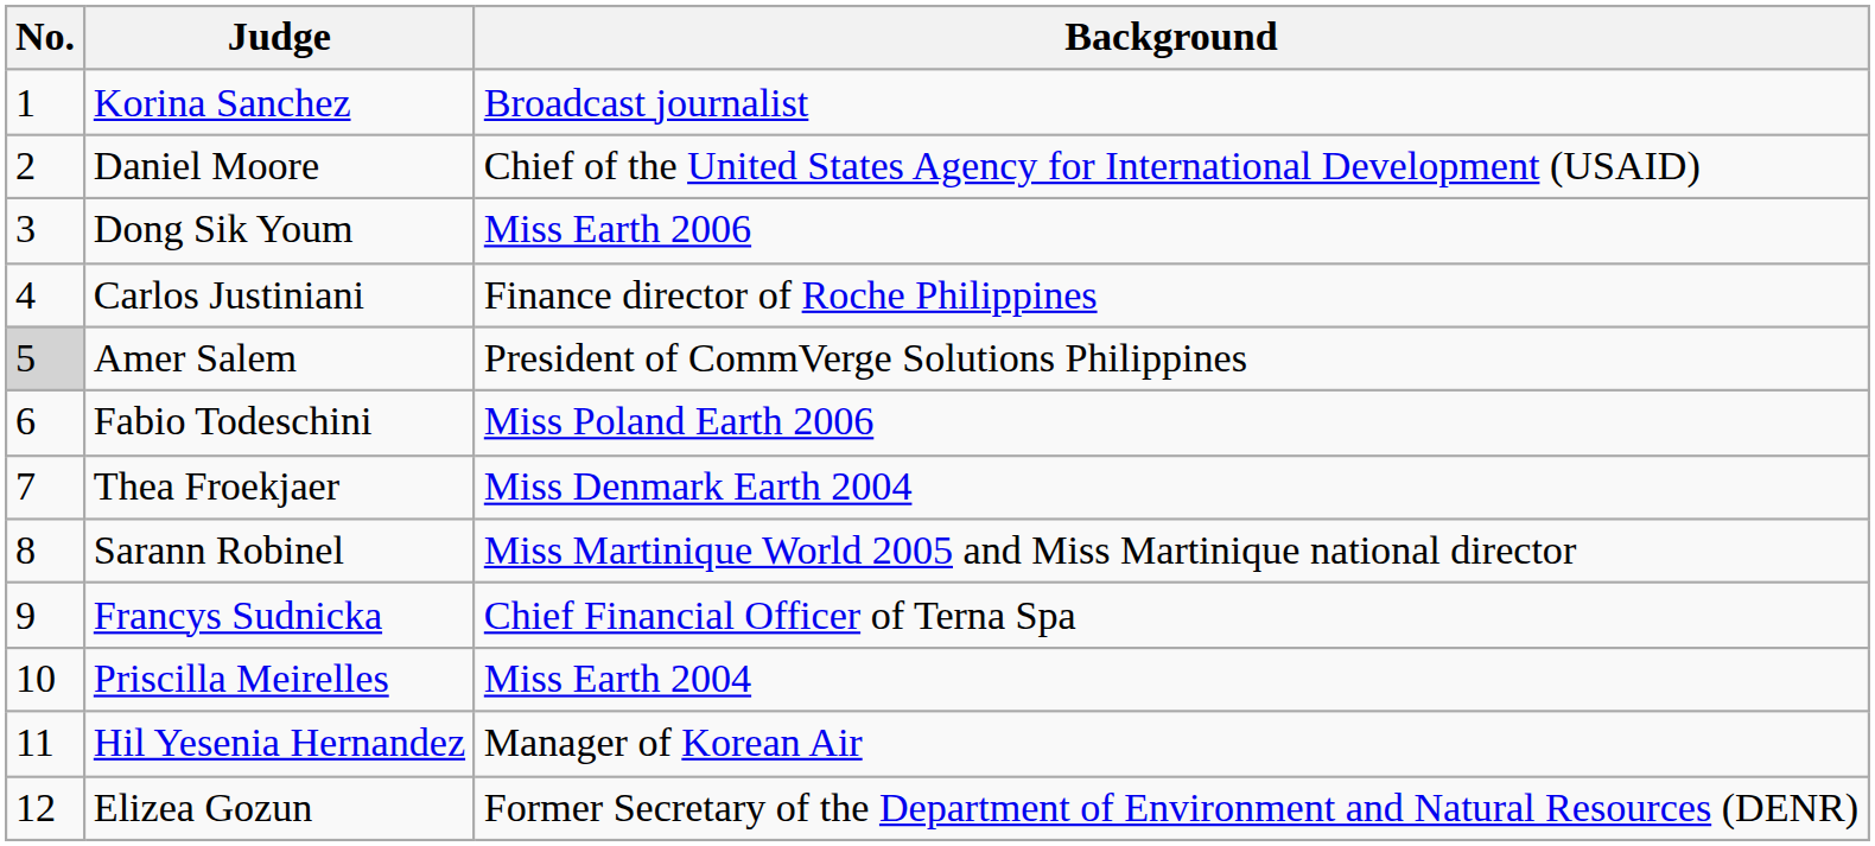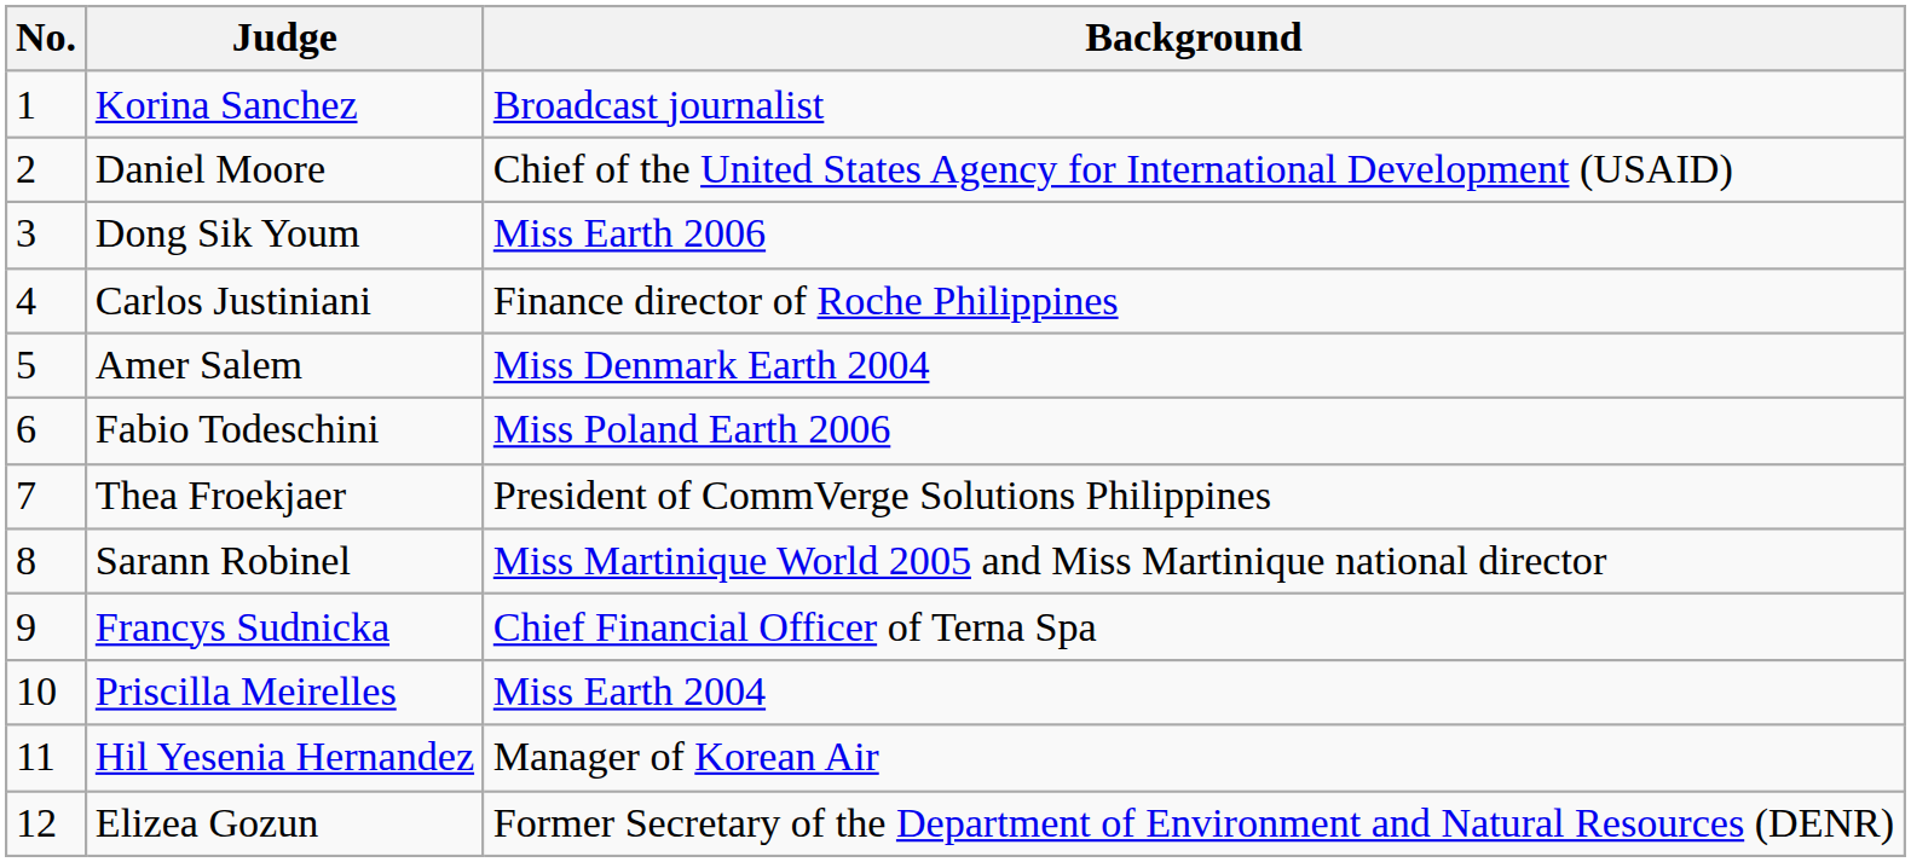Amer Salem | No.: lightgrey background -> no background
Amer Salem | Background: President of CommVerge Solutions Philippines -> Miss Denmark Earth 2004
Thea Froekjaer | Background: Miss Denmark Earth 2004 -> President of CommVerge Solutions Philippines
